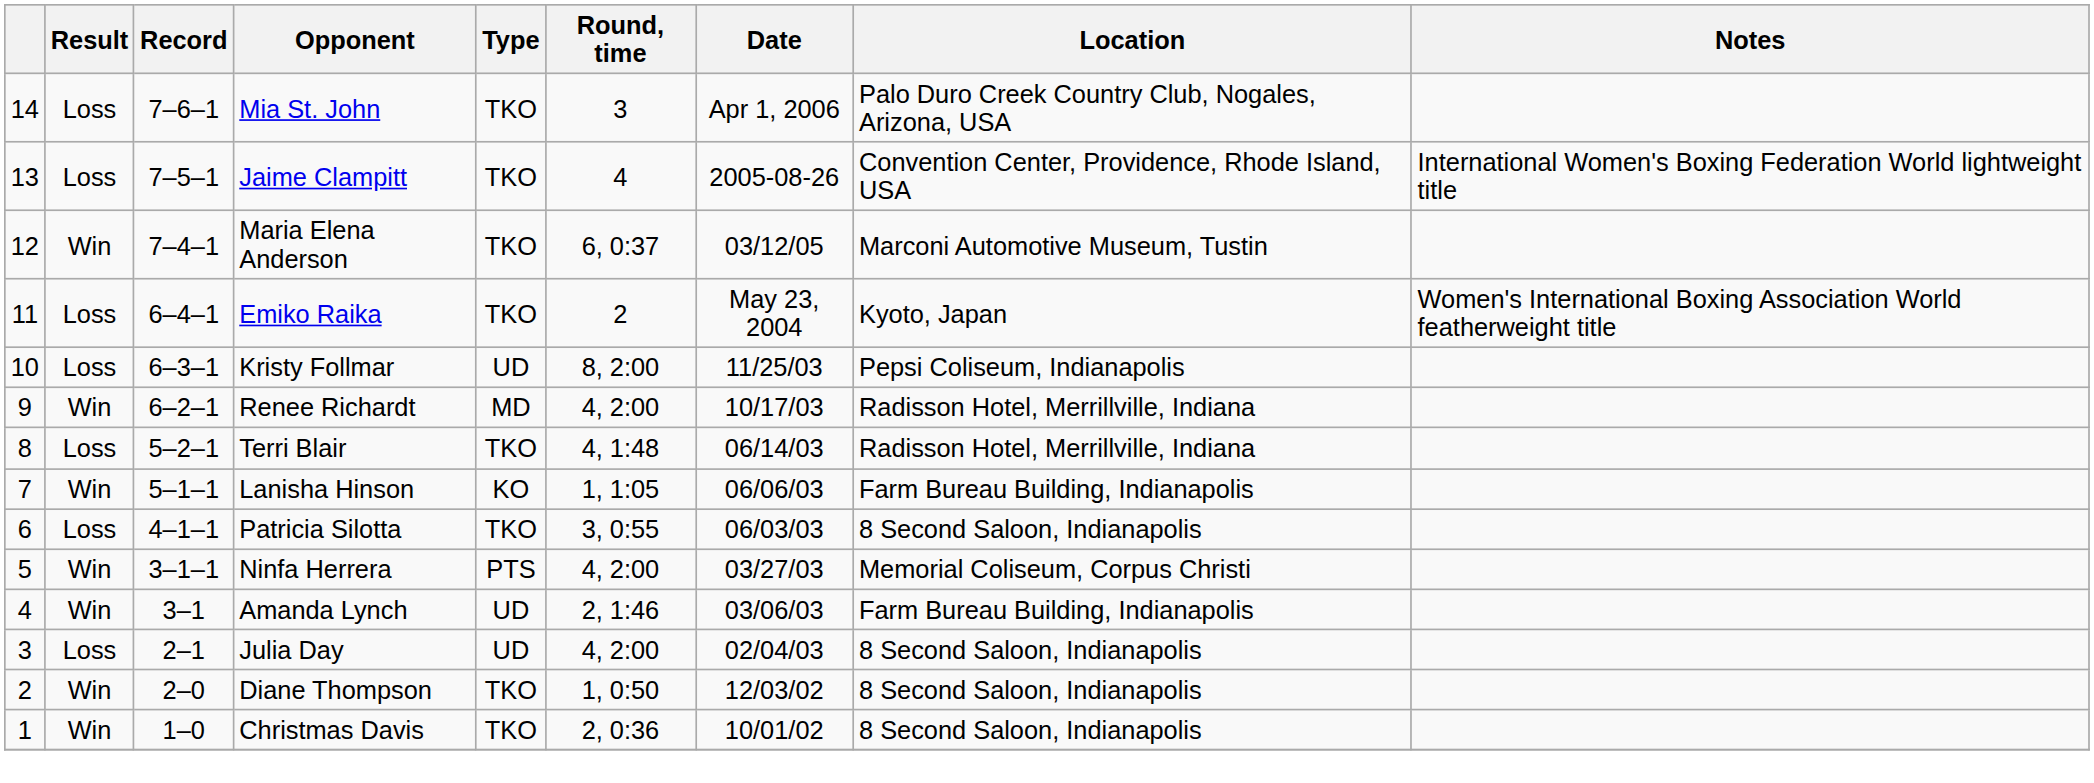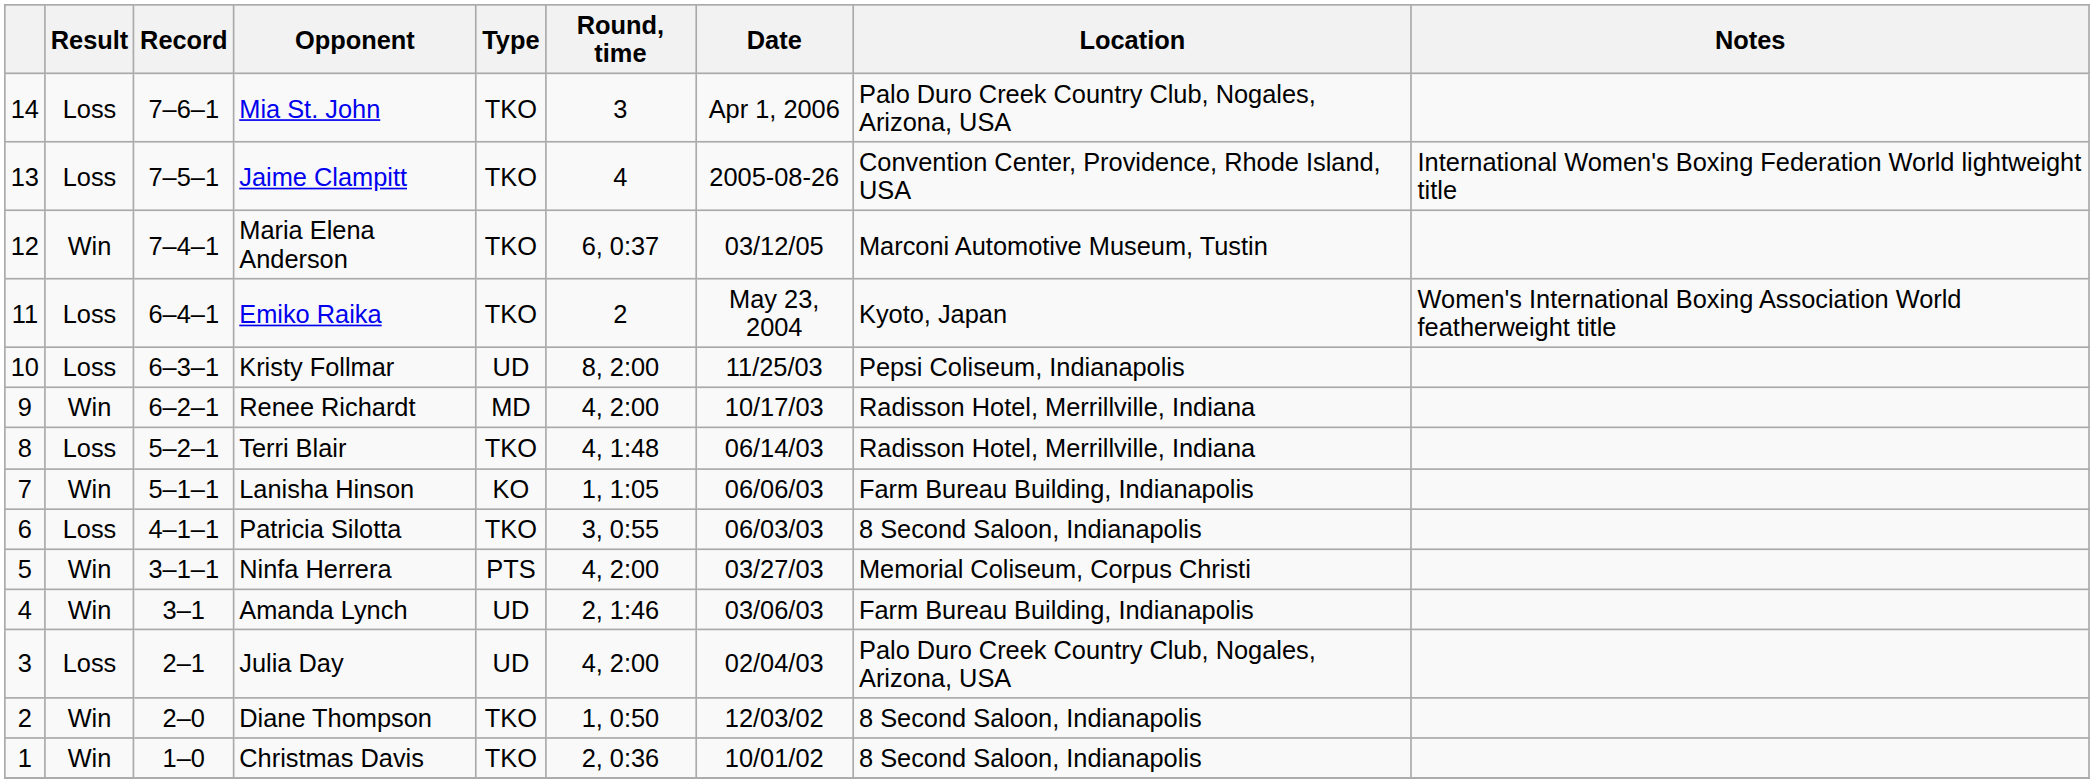Julia Day | Location: 8 Second Saloon, Indianapolis -> Palo Duro Creek Country Club, Nogales, Arizona, USA
